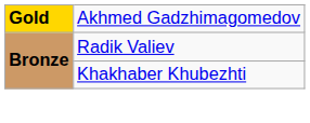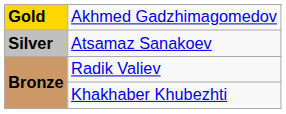+ row: Silver | Atsamaz Sanakoev
